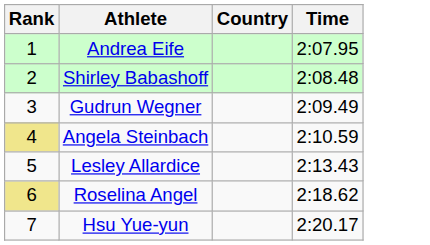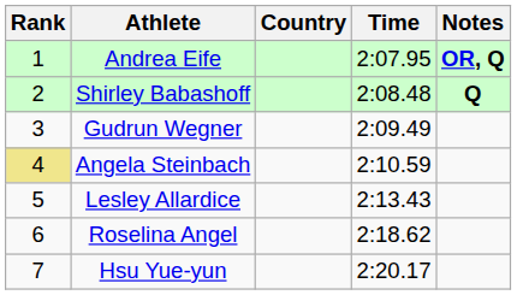+ column: Notes | OR, Q | Q
Roselina Angel | Rank: khaki background -> no background
